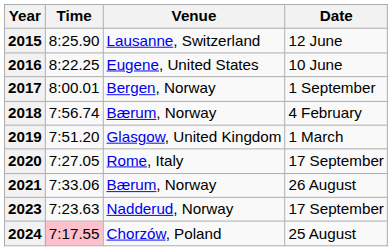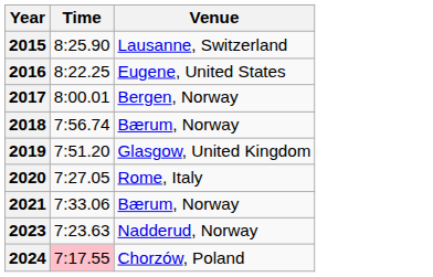- column: Date | 12 June | 10 June | 1 September | 4 February | 1 March | 17 September | 26 August | 17 September | 25 August
